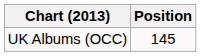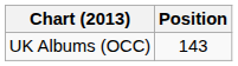UK Albums (OCC) | Position: 145 -> 143
